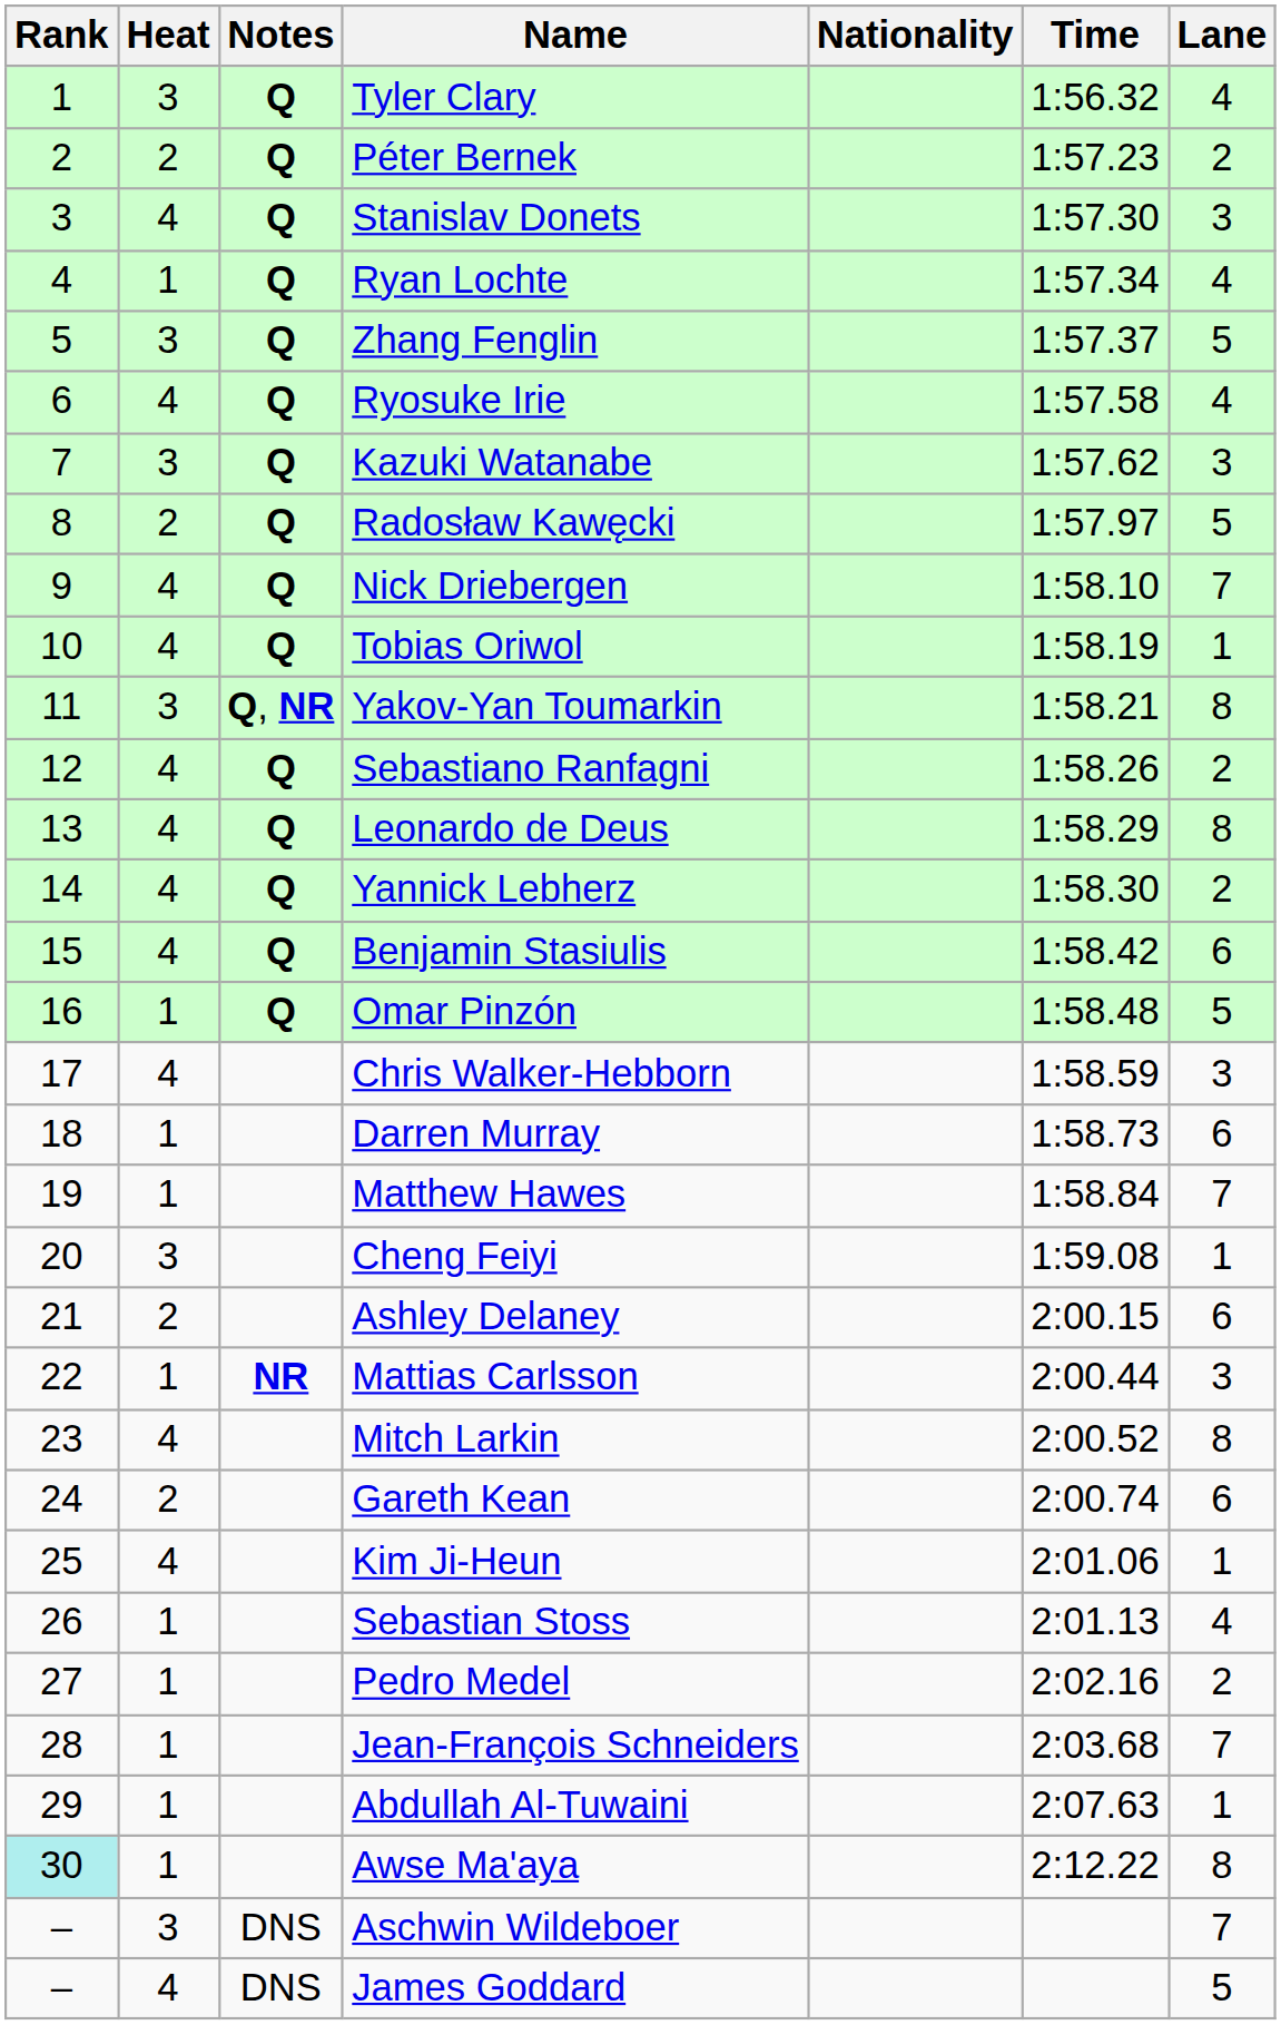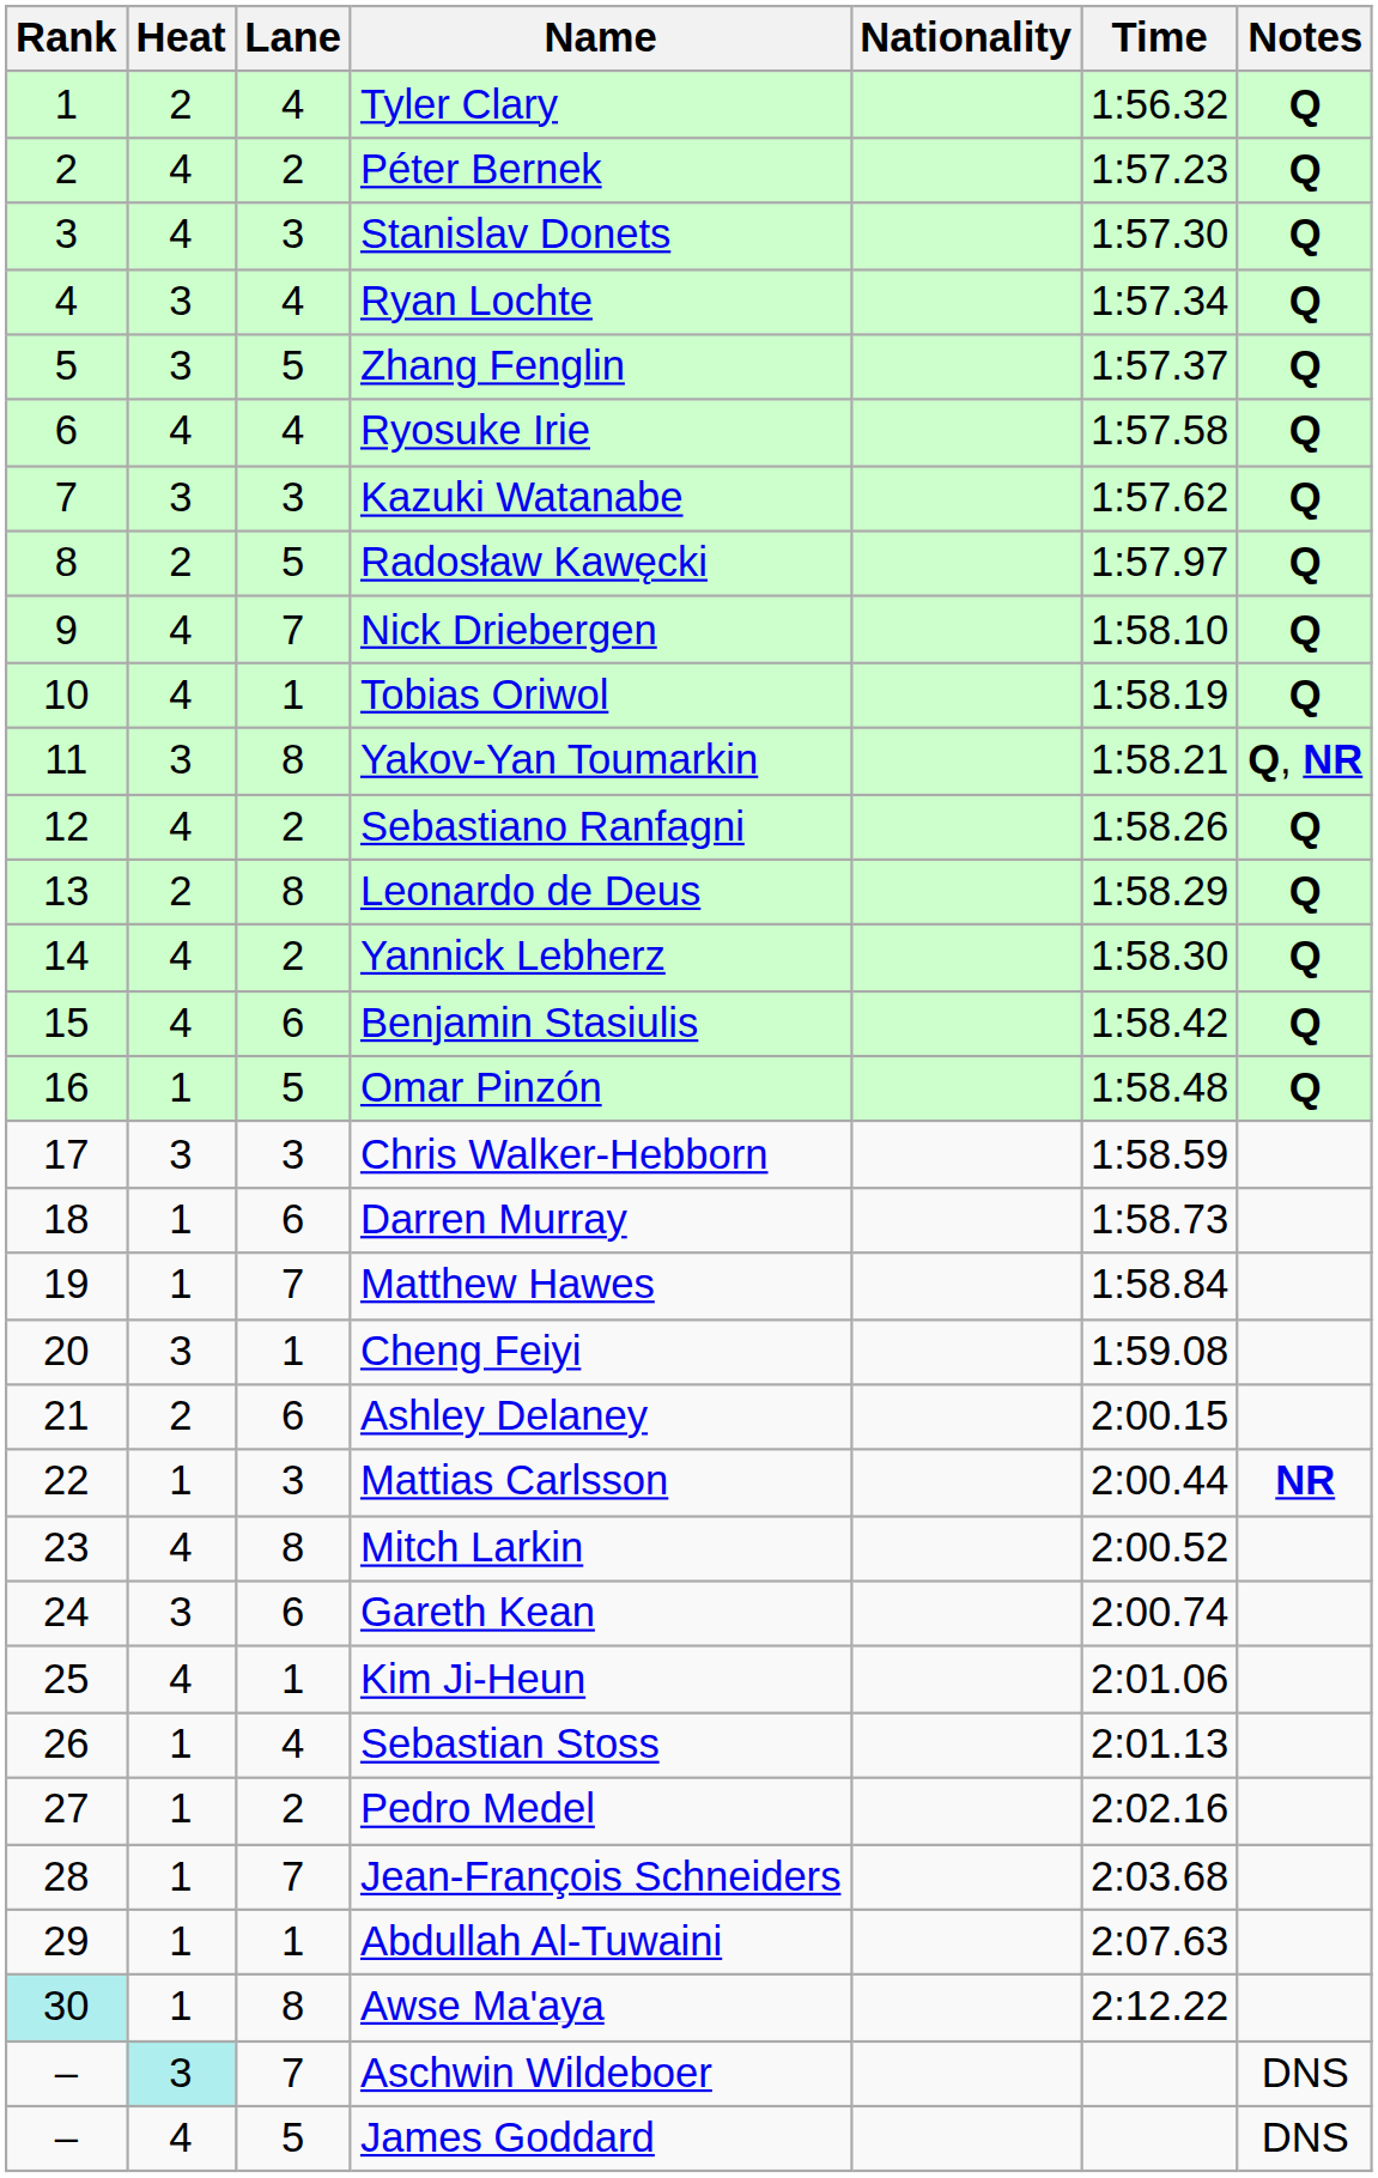columns swapped: Lane <-> Notes
Tyler Clary | Heat: 3 -> 2
Péter Bernek | Heat: 2 -> 4
Ryan Lochte | Heat: 1 -> 3
Leonardo de Deus | Heat: 4 -> 2
Chris Walker-Hebborn | Heat: 4 -> 3
Gareth Kean | Heat: 2 -> 3
Aschwin Wildeboer | Heat: no background -> paleturquoise background
